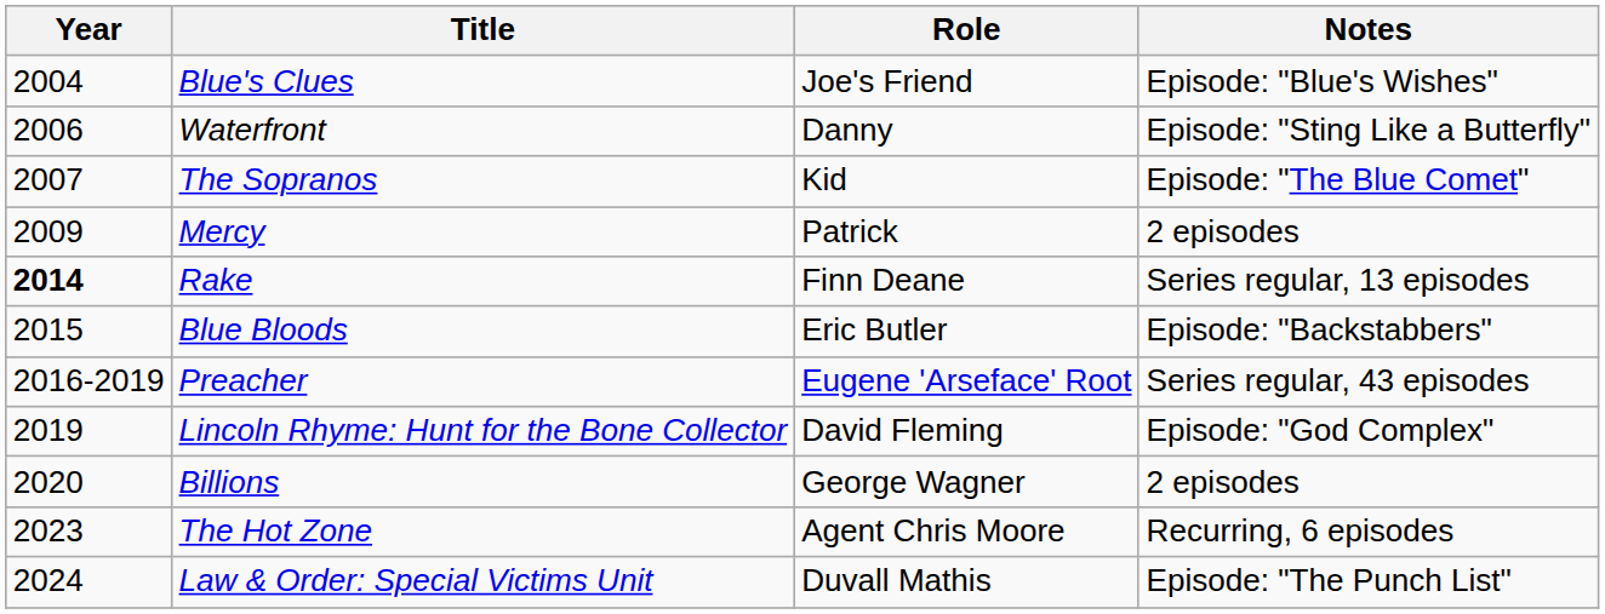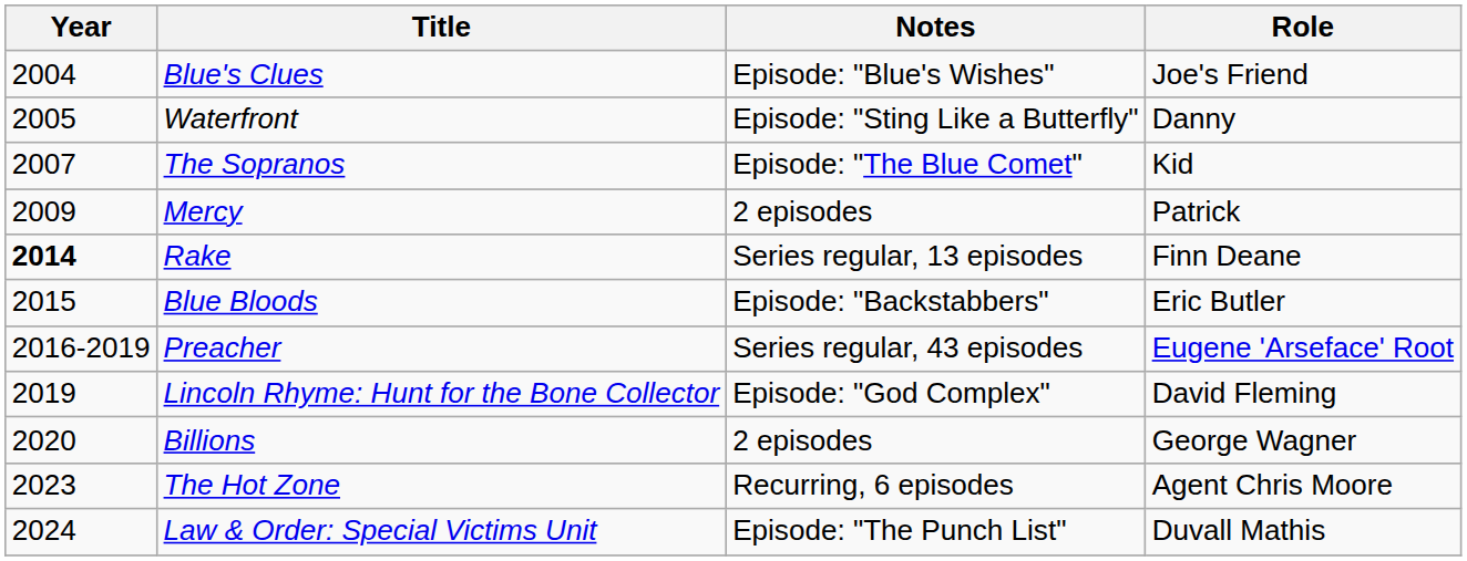columns swapped: Role <-> Notes
Waterfront | Year: 2006 -> 2005
